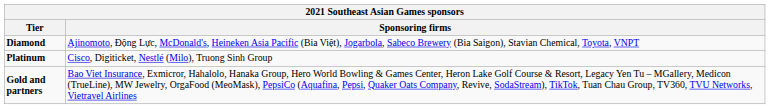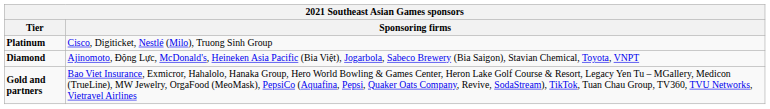rows swapped: Diamond <-> Platinum
